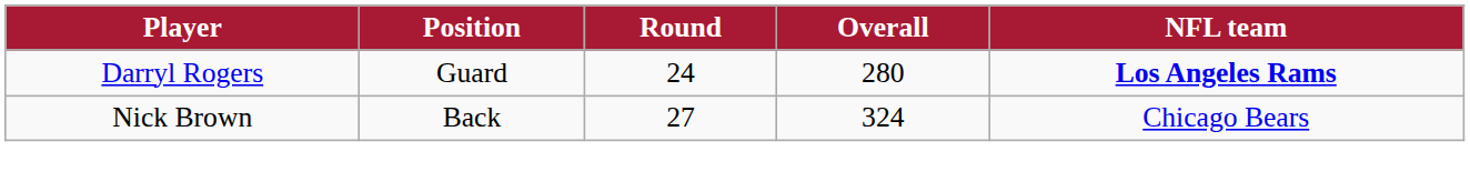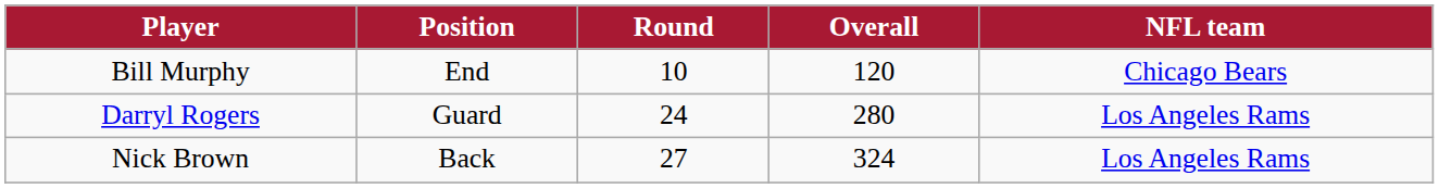+ row: Bill Murphy | End | 10 | 120 | Chicago Bears
Darryl Rogers | NFL team: bold -> normal
Nick Brown | NFL team: Chicago Bears -> Los Angeles Rams
